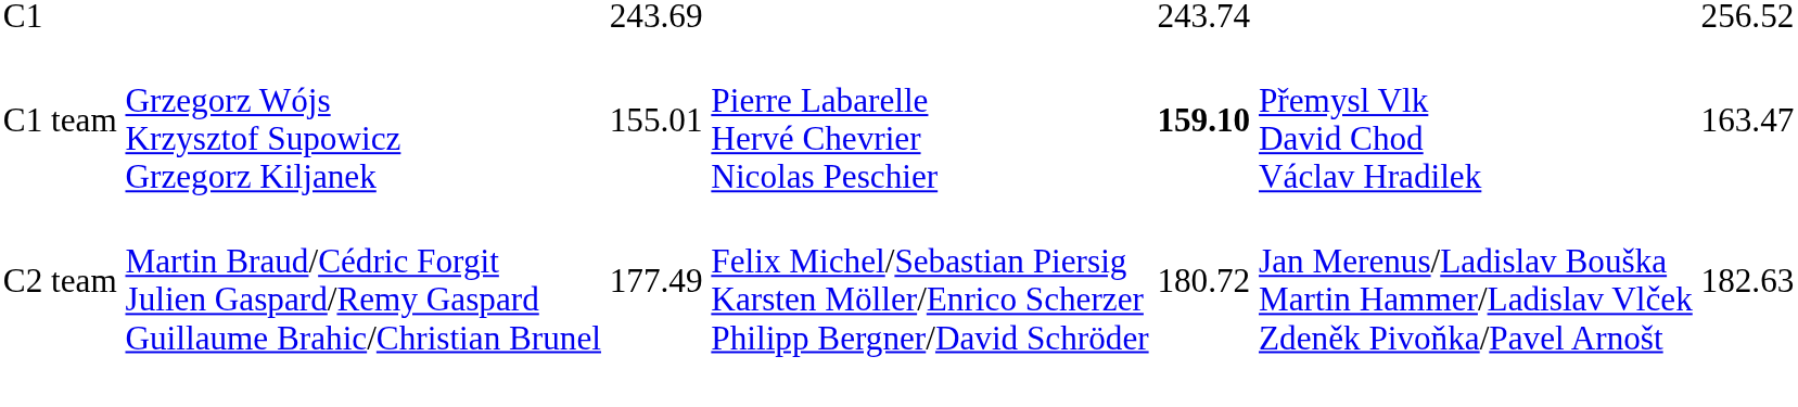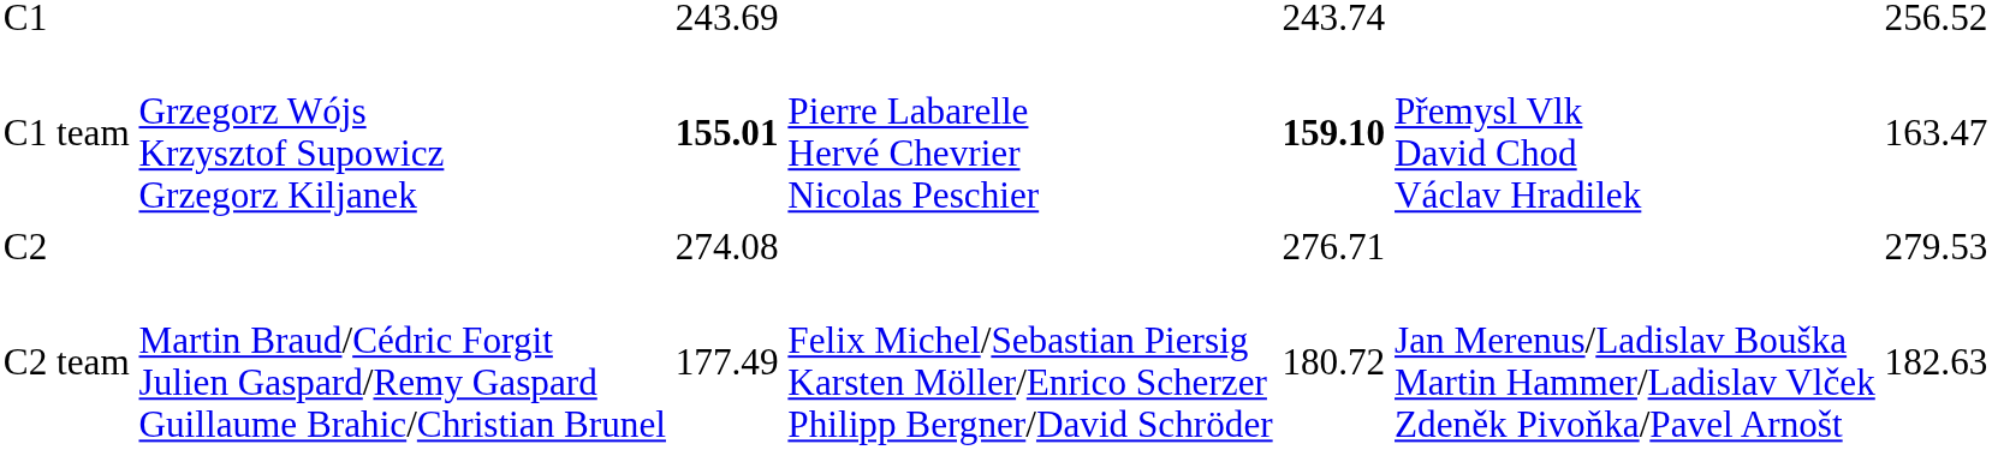C1 team | column 3: normal -> bold
+ row: C2 | 274.08 | 276.71 | 279.53
